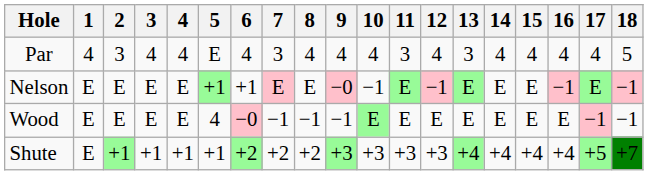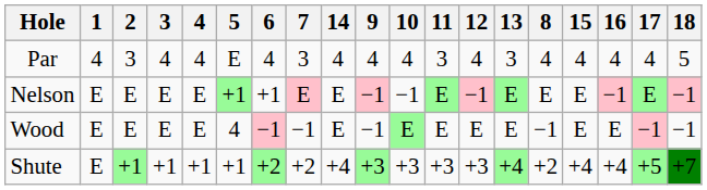columns swapped: 8 <-> 14
Nelson | 9: −0 -> −1
Wood | 6: −0 -> −1
